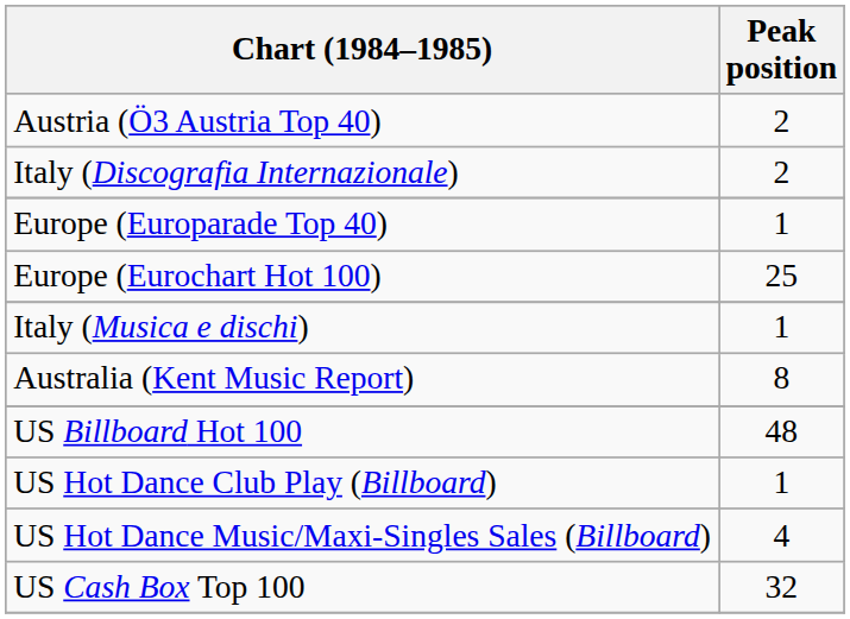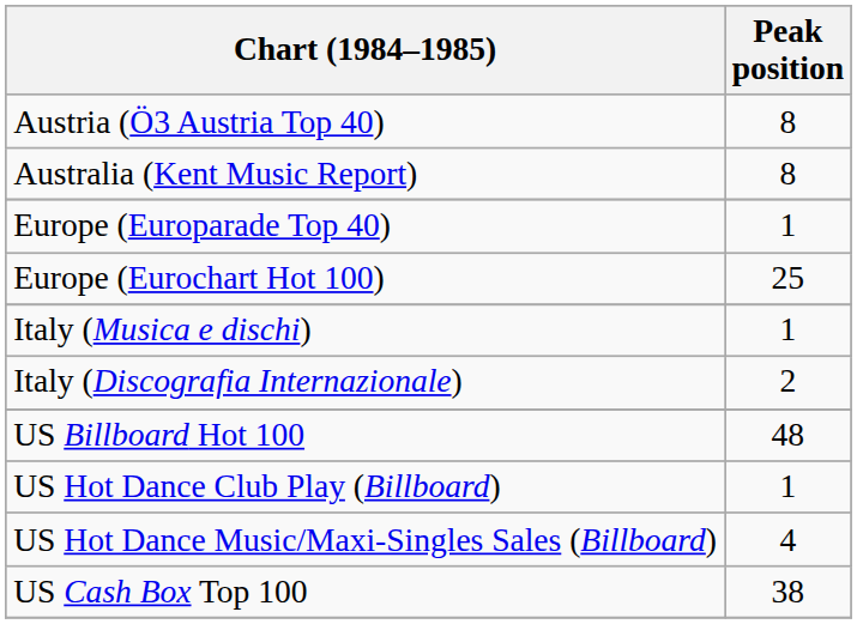Austria (Ö3 Austria Top 40) | Peak position: 2 -> 8
rows swapped: Australia (Kent Music Report) <-> Italy (Discografia Internazionale)
US Cash Box Top 100 | Peak position: 32 -> 38
